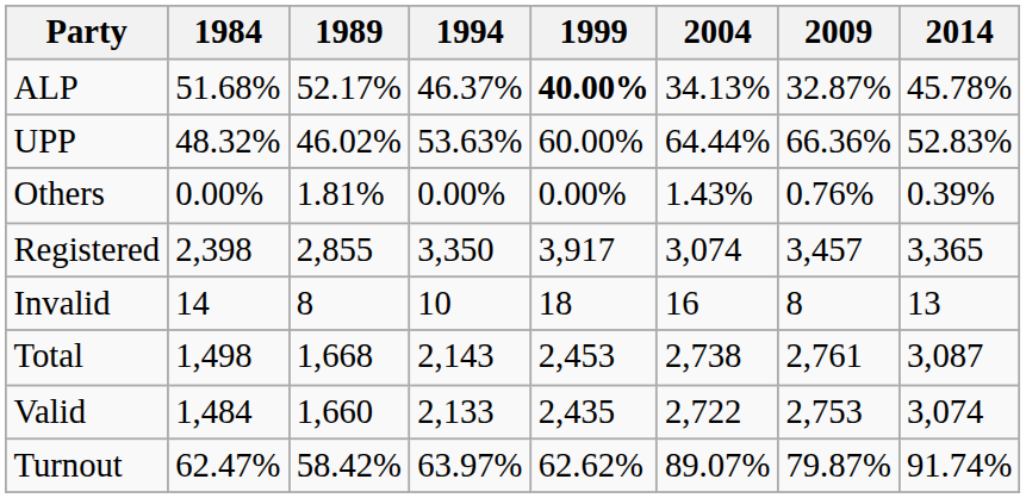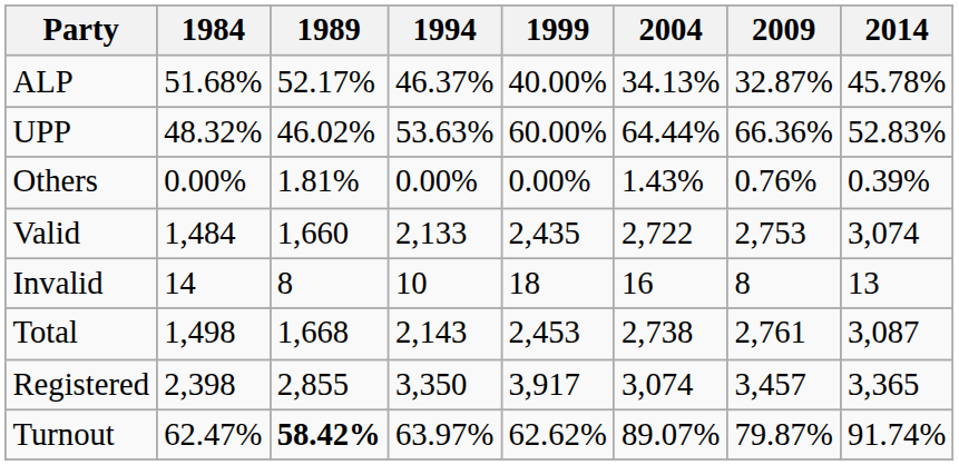ALP | 1999: bold -> normal
rows swapped: Valid <-> Registered
Turnout | 1989: normal -> bold
